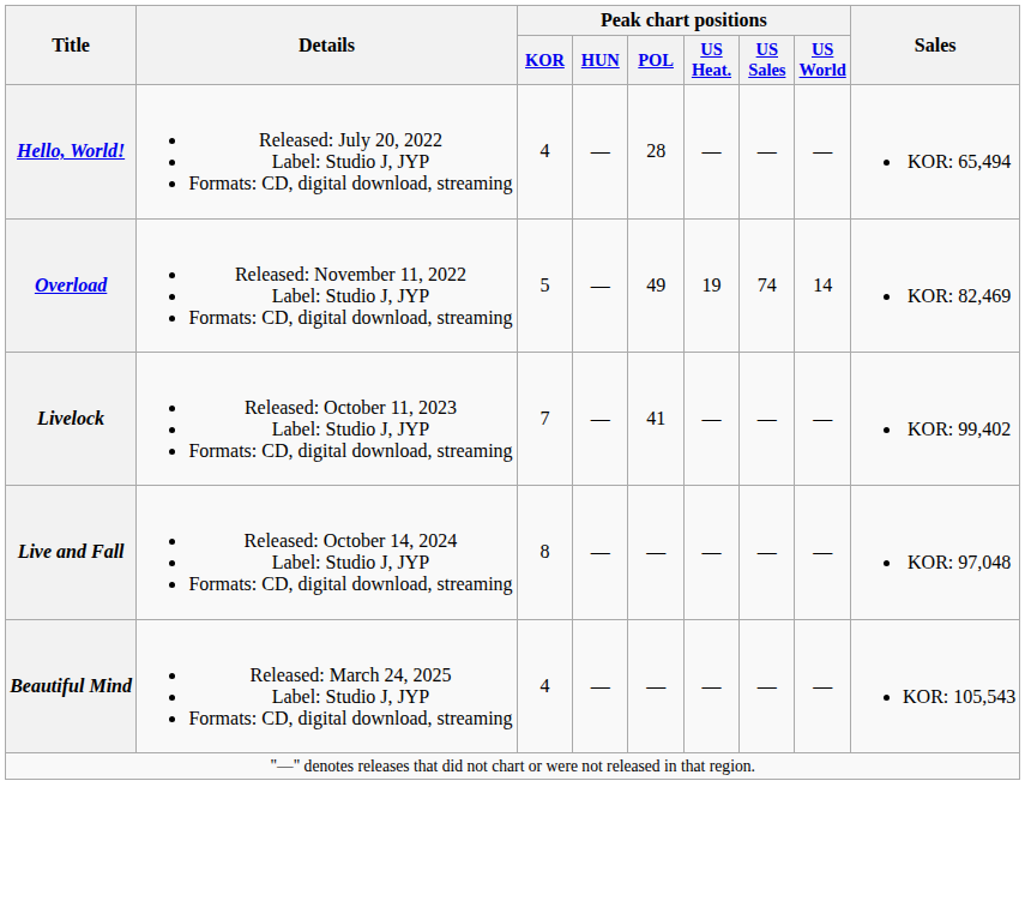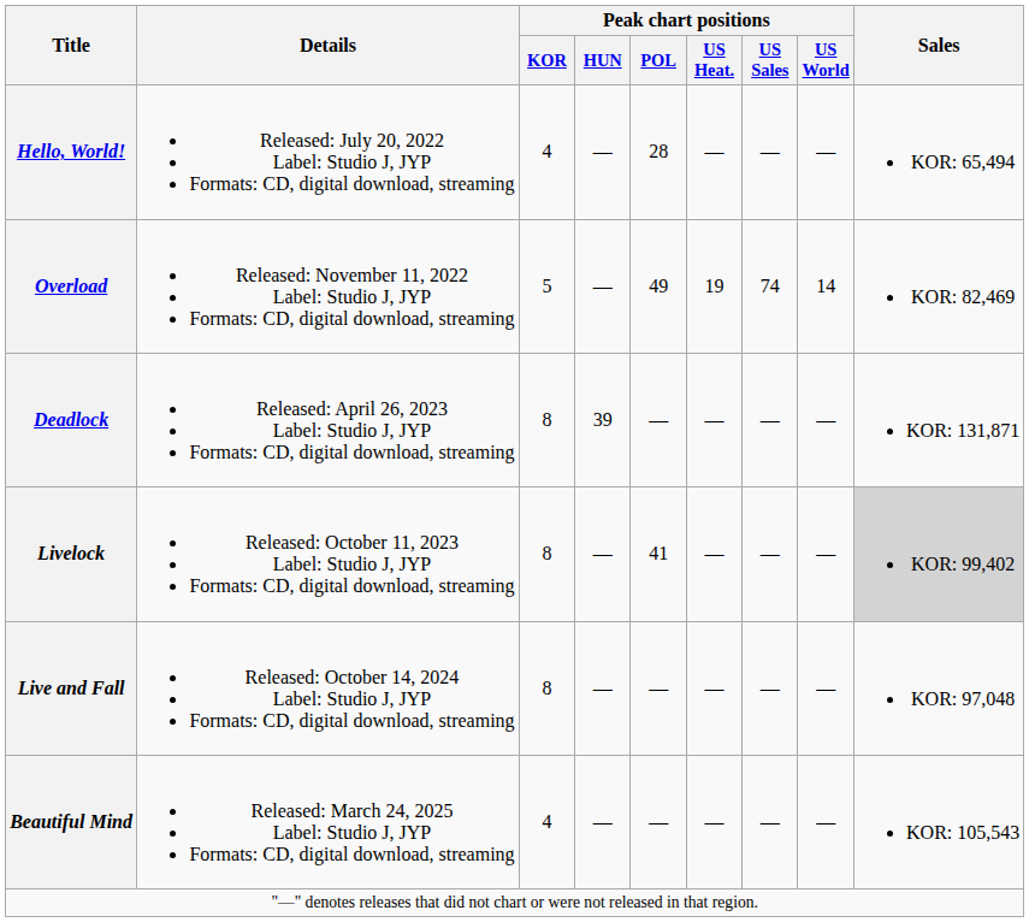+ row: Deadlock | Released: April 26, 2023 Label: Studio J, JYP Formats: CD, digital download, streaming | 8 | 39 | — | — | — | — | KOR: 131,871
Livelock | Peak chart positions / KOR: 7 -> 8
Livelock | Sales: no background -> lightgrey background
